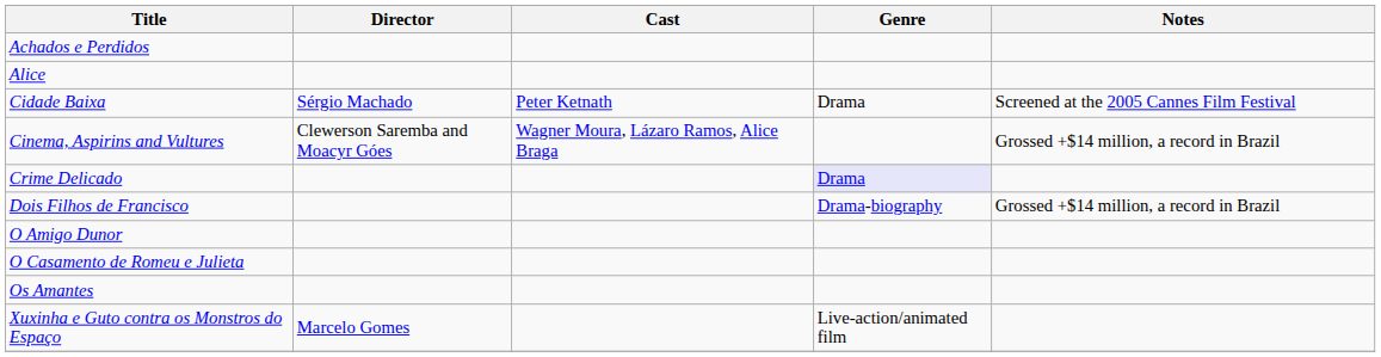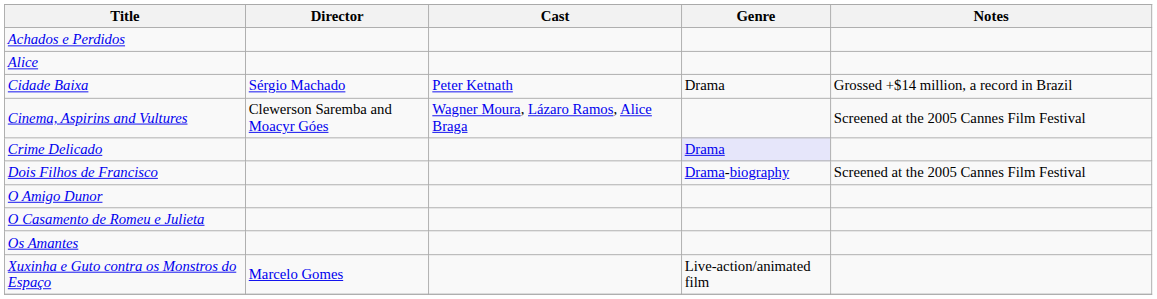Cidade Baixa | Notes: Screened at the 2005 Cannes Film Festival -> Grossed +$14 million, a record in Brazil
Cinema, Aspirins and Vultures | Notes: Grossed +$14 million, a record in Brazil -> Screened at the 2005 Cannes Film Festival
Dois Filhos de Francisco | Notes: Grossed +$14 million, a record in Brazil -> Screened at the 2005 Cannes Film Festival
